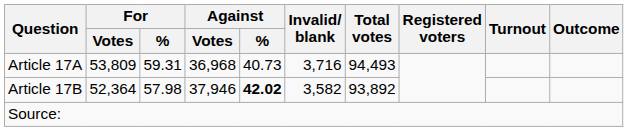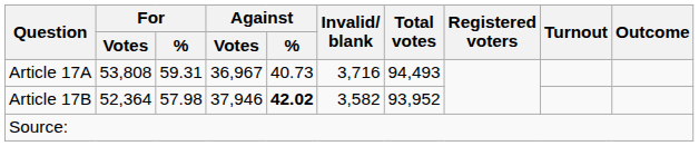Article 17A | For / Votes: 53,809 -> 53,808
Article 17A | Against / Votes: 36,968 -> 36,967
Article 17B | Total votes: 93,892 -> 93,952
